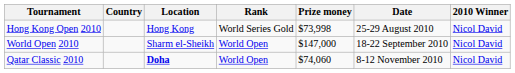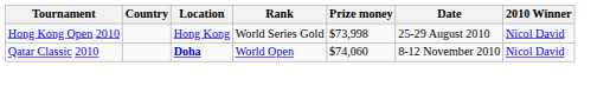- row: World Open 2010 | Sharm el-Sheikh | World Open | $147,000 | 18-22 September 2010 | Nicol David
